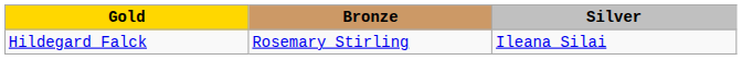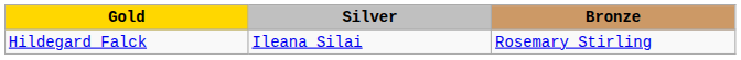columns swapped: Silver <-> Bronze
